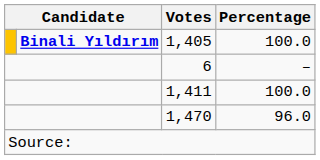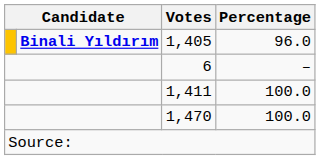1,405 | Percentage: 100.0 -> 96.0
1,470 | Percentage: 96.0 -> 100.0
